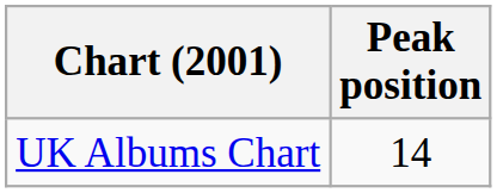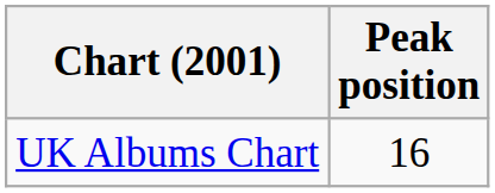UK Albums Chart | Peak position: 14 -> 16
